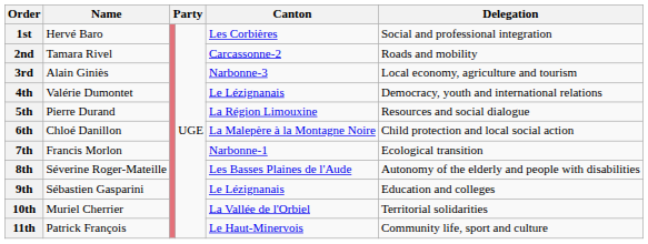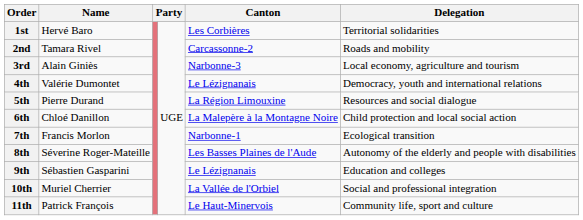1st | Delegation: Social and professional integration -> Territorial solidarities
10th | Delegation: Territorial solidarities -> Social and professional integration
